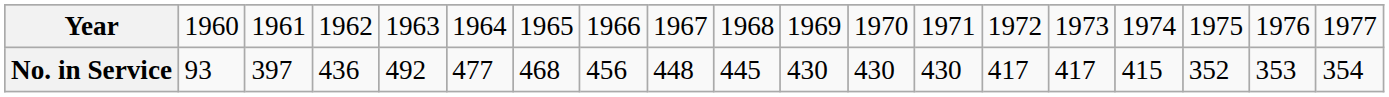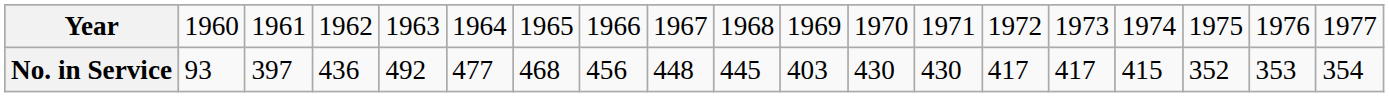No. in Service | column 11: 430 -> 403
